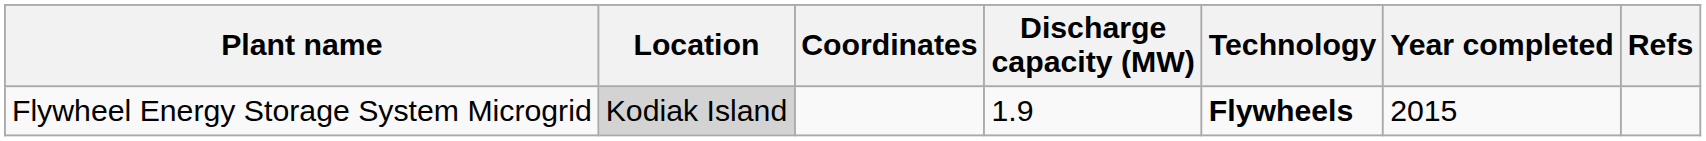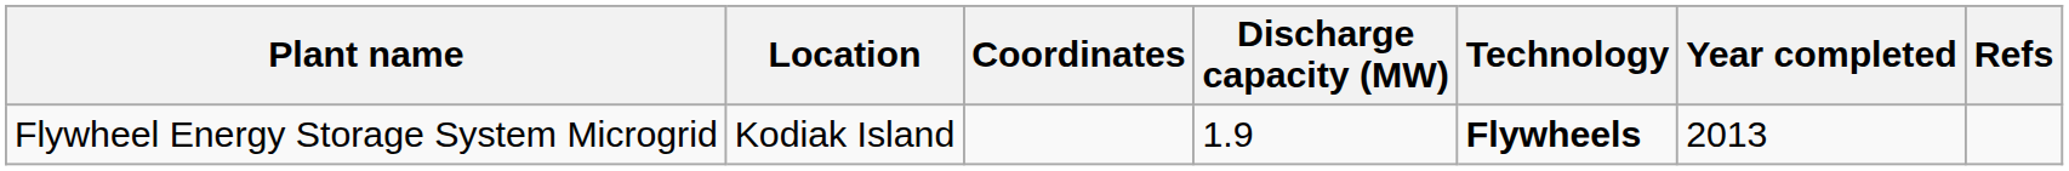Flywheel Energy Storage System Microgrid | Location: lightgrey background -> no background
Flywheel Energy Storage System Microgrid | Year completed: 2015 -> 2013
